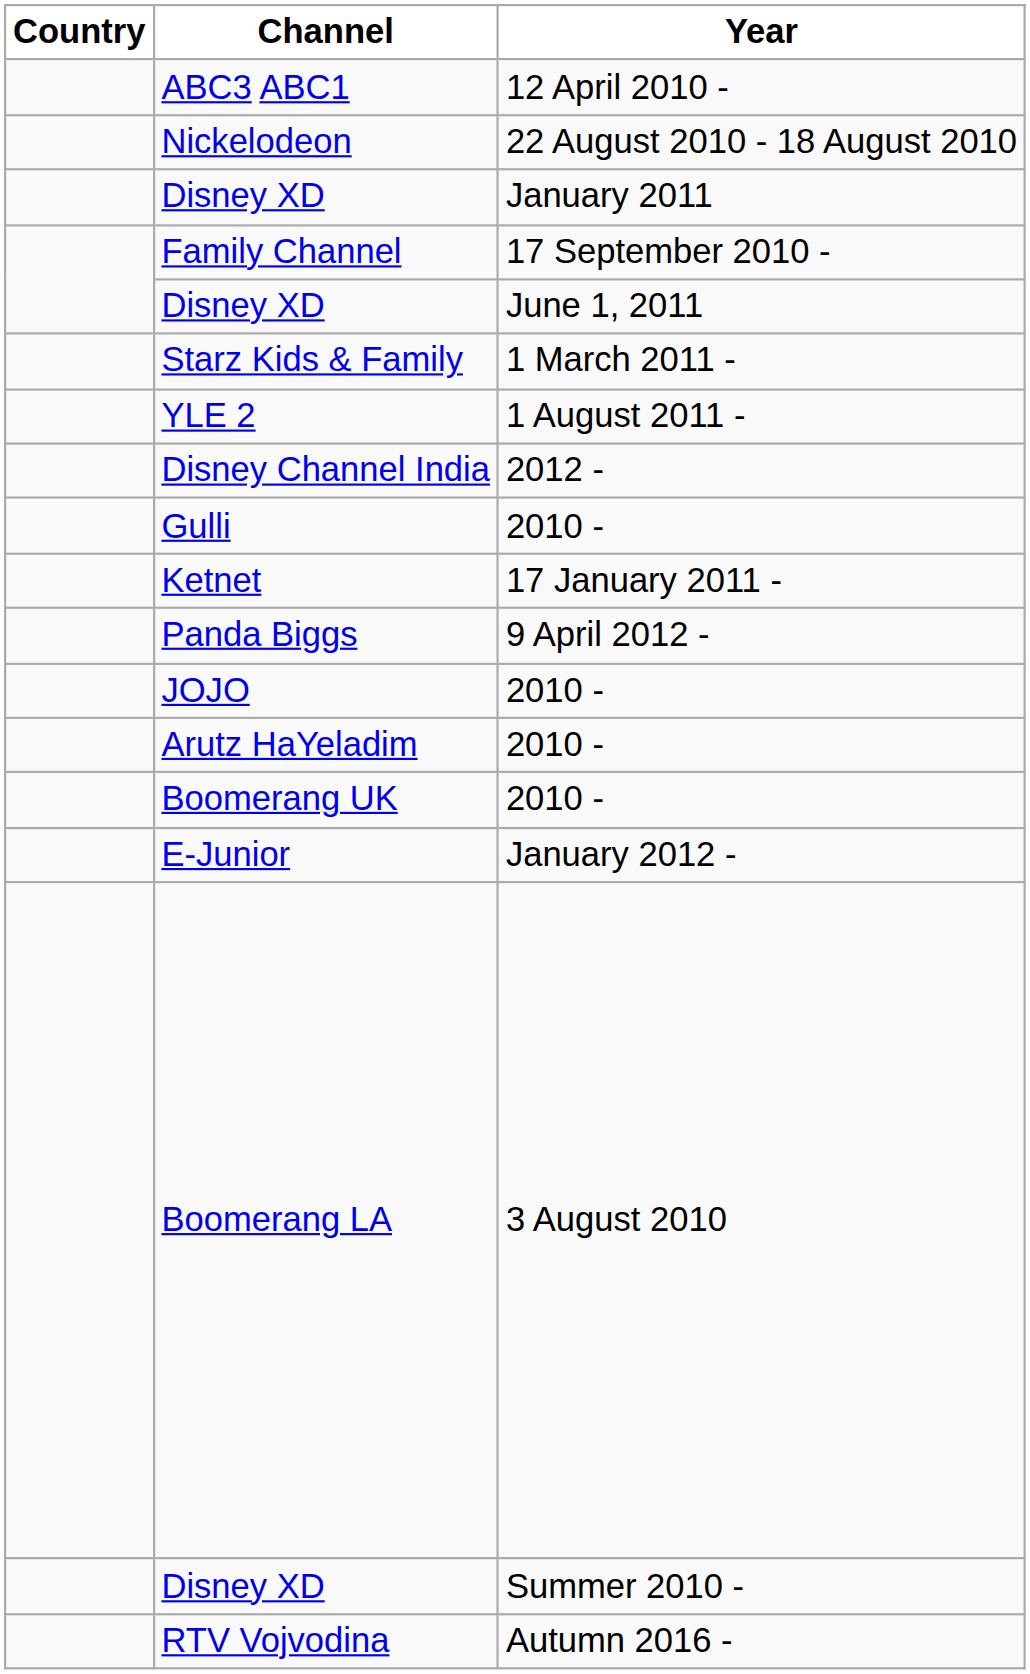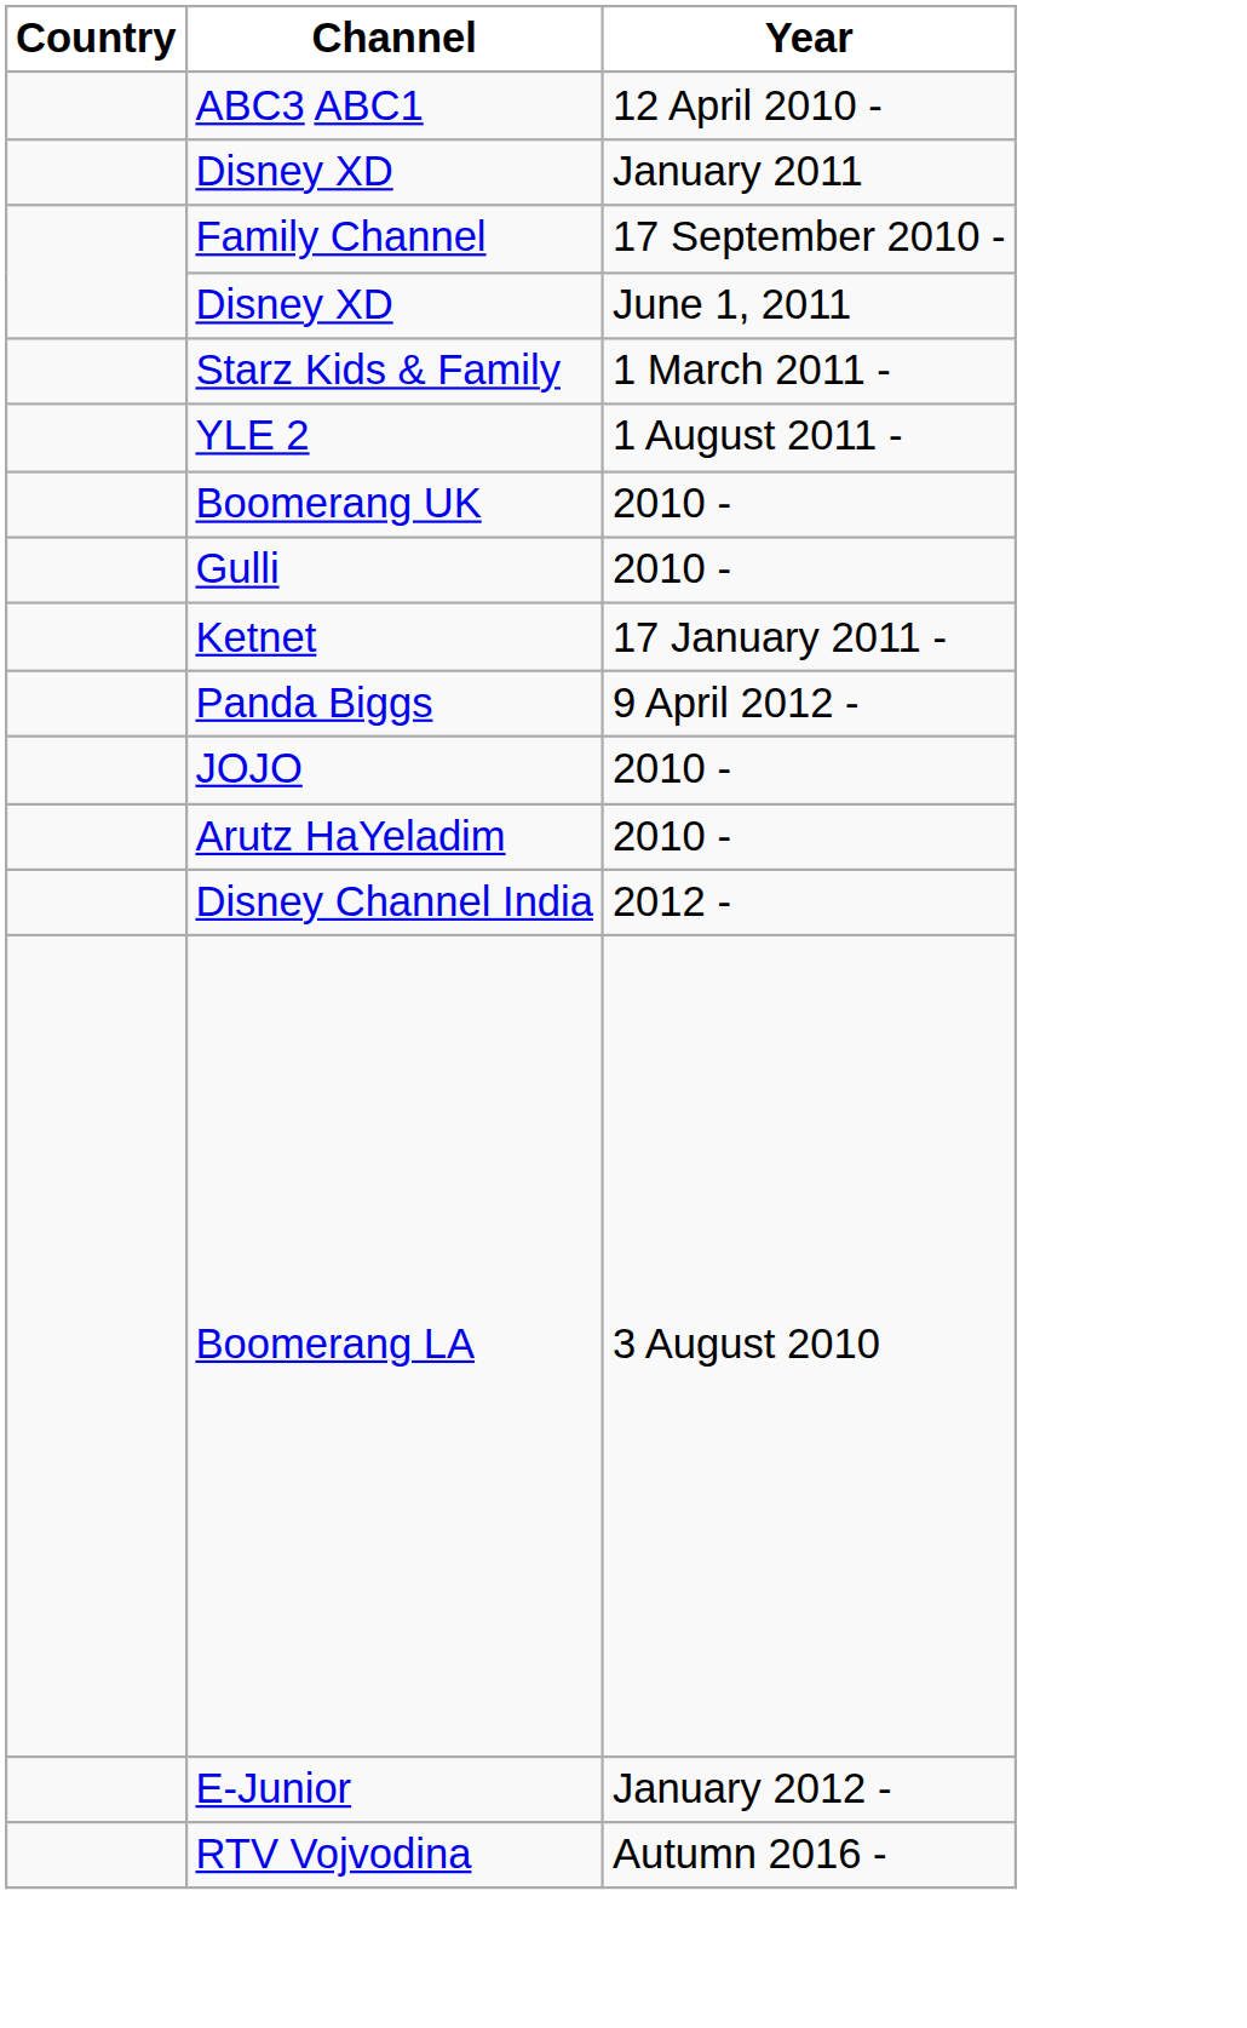- row: Nickelodeon | 22 August 2010 - 18 August 2010
rows swapped: Boomerang UK <-> Disney Channel India
rows swapped: Boomerang LA <-> E-Junior
- row: Disney XD | Summer 2010 -
